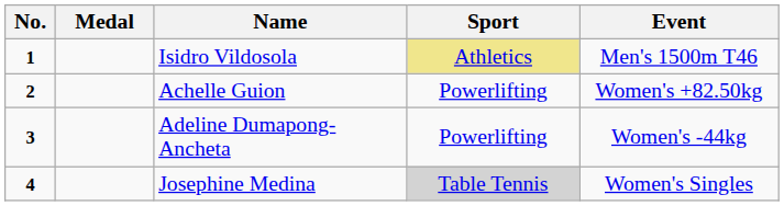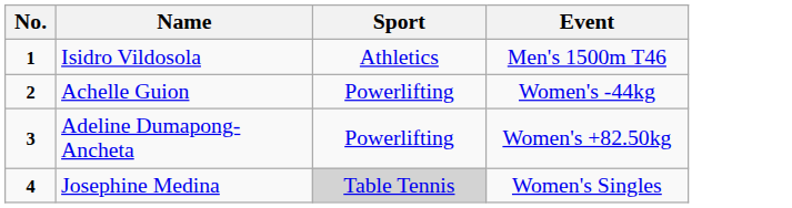- column: Medal
Isidro Vildosola | Sport: khaki background -> no background
Achelle Guion | Event: Women's +82.50kg -> Women's -44kg
Adeline Dumapong-Ancheta | Event: Women's -44kg -> Women's +82.50kg
